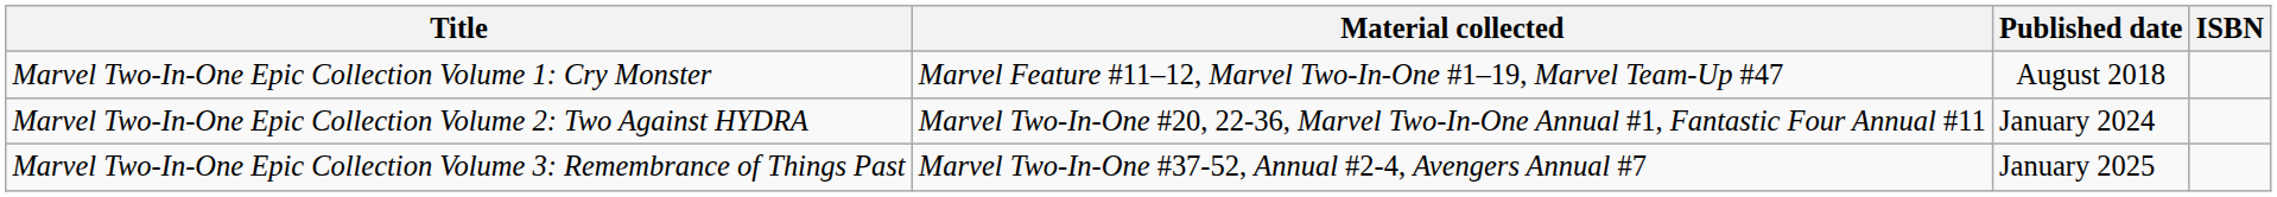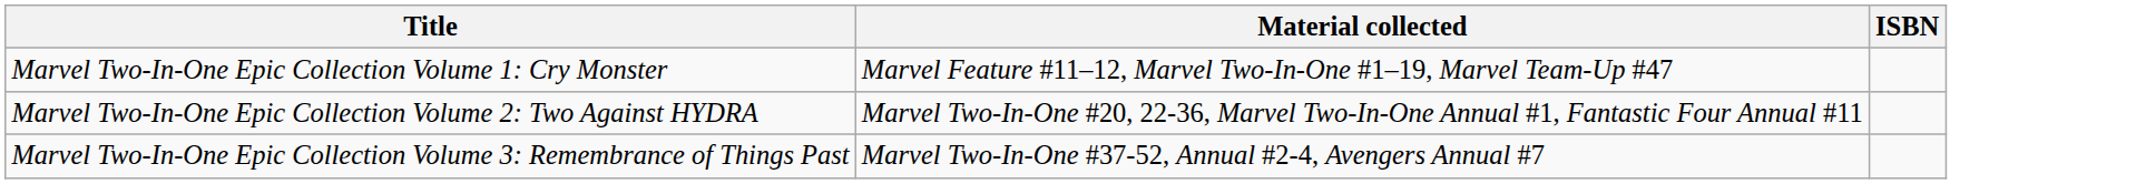- column: Published date | August 2018 | January 2024 | January 2025
